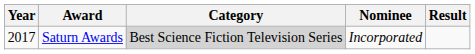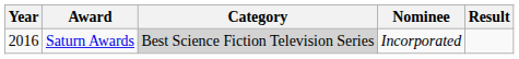Saturn Awards | Year: 2017 -> 2016
